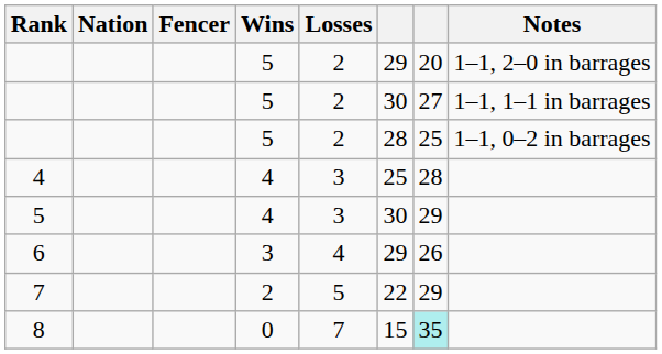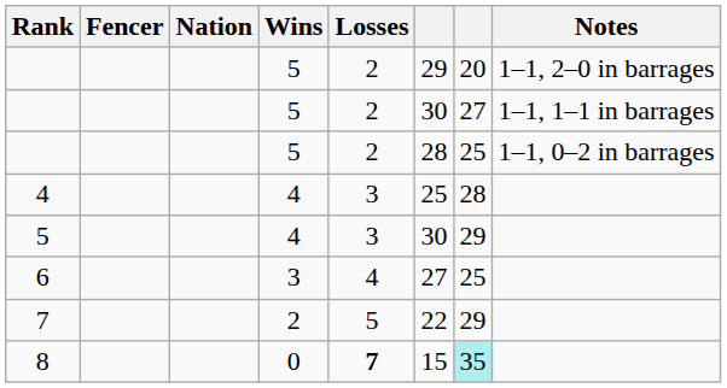columns swapped: Fencer <-> Nation
6 | column 6: 29 -> 27
6 | column 7: 26 -> 25
8 | Losses: normal -> bold
